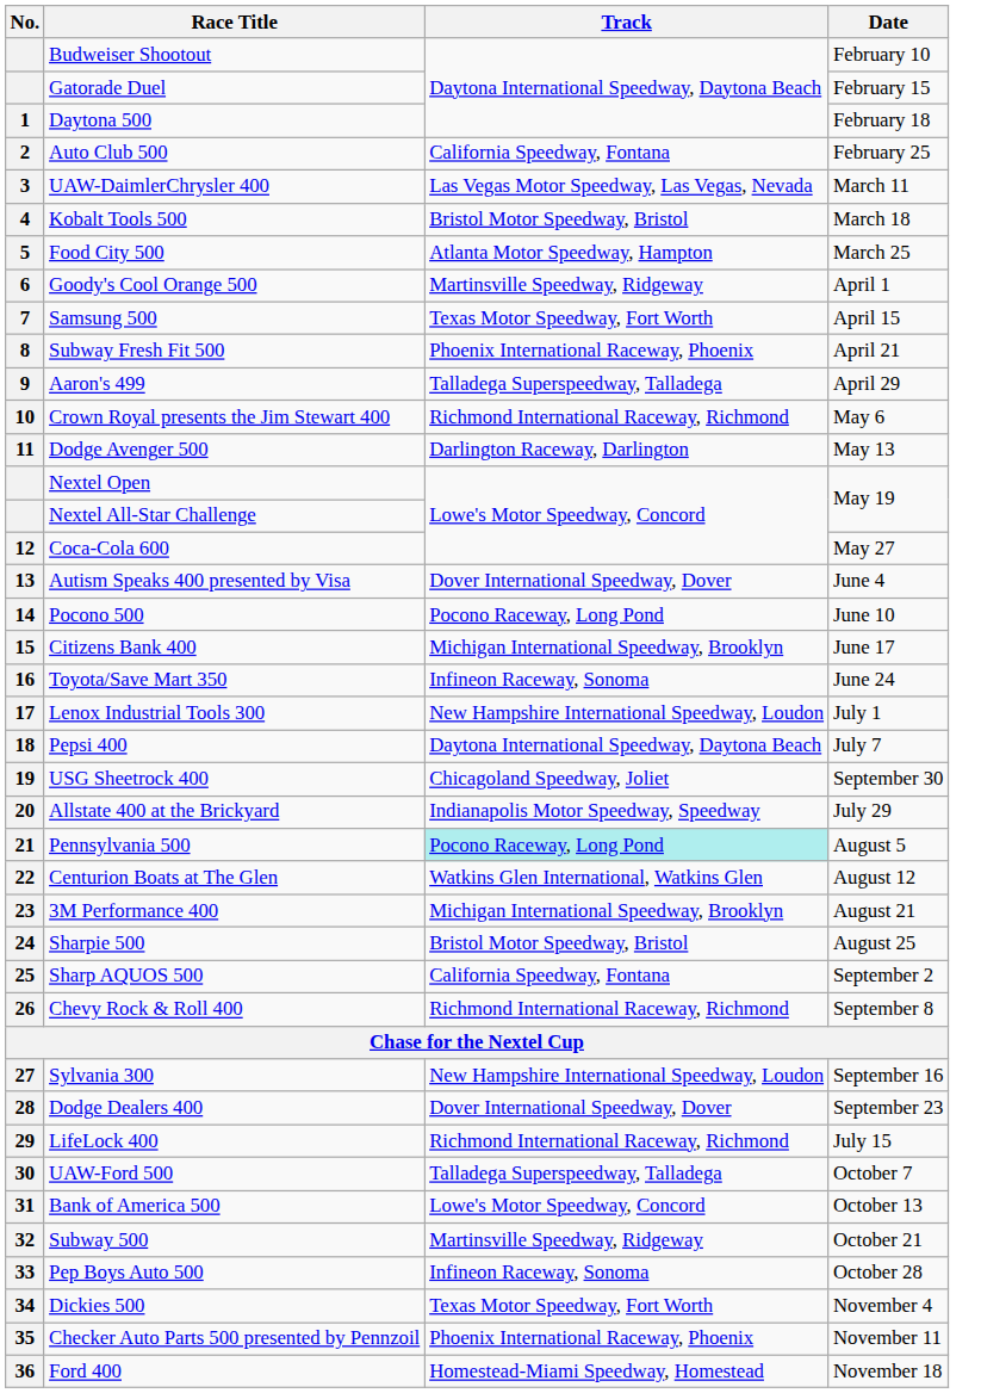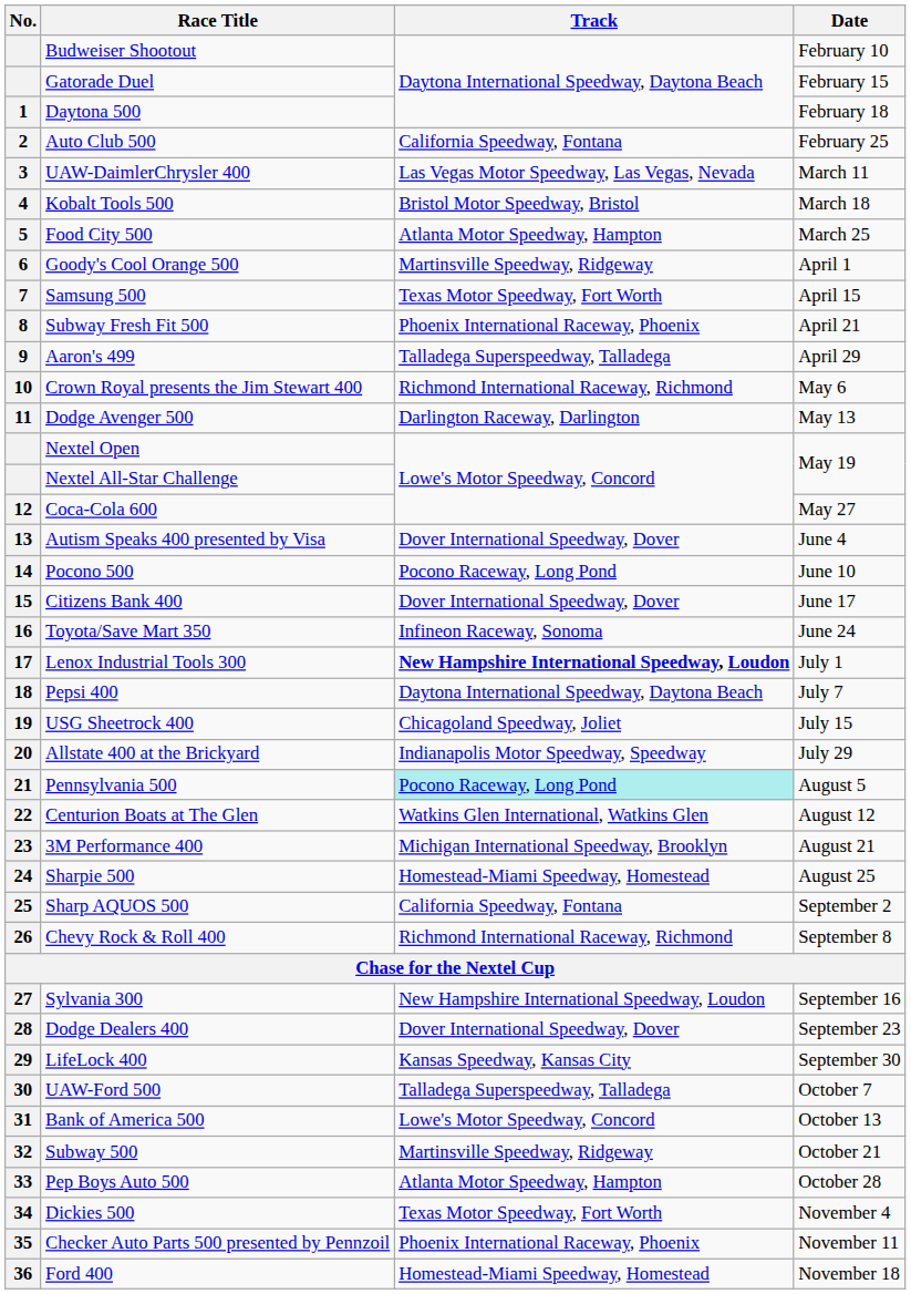Citizens Bank 400 | Track: Michigan International Speedway, Brooklyn -> Dover International Speedway, Dover
Lenox Industrial Tools 300 | Track: normal -> bold
USG Sheetrock 400 | Date: September 30 -> July 15
Sharpie 500 | Track: Bristol Motor Speedway, Bristol -> Homestead-Miami Speedway, Homestead
LifeLock 400 | Track: Richmond International Raceway, Richmond -> Kansas Speedway, Kansas City
LifeLock 400 | Date: July 15 -> September 30
Pep Boys Auto 500 | Track: Infineon Raceway, Sonoma -> Atlanta Motor Speedway, Hampton
